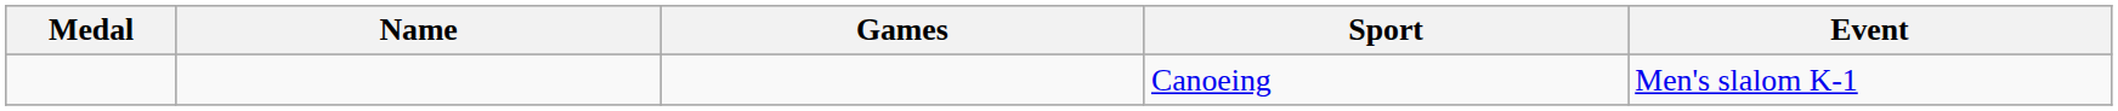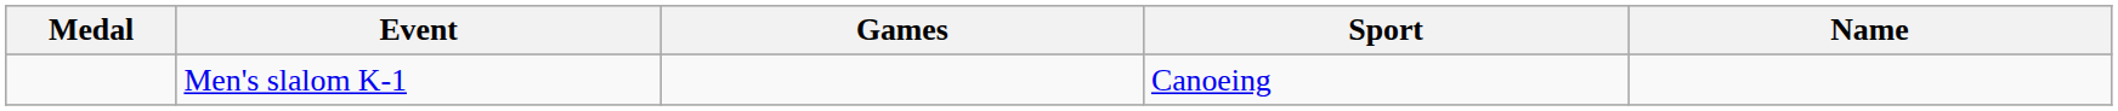columns swapped: Name <-> Event
